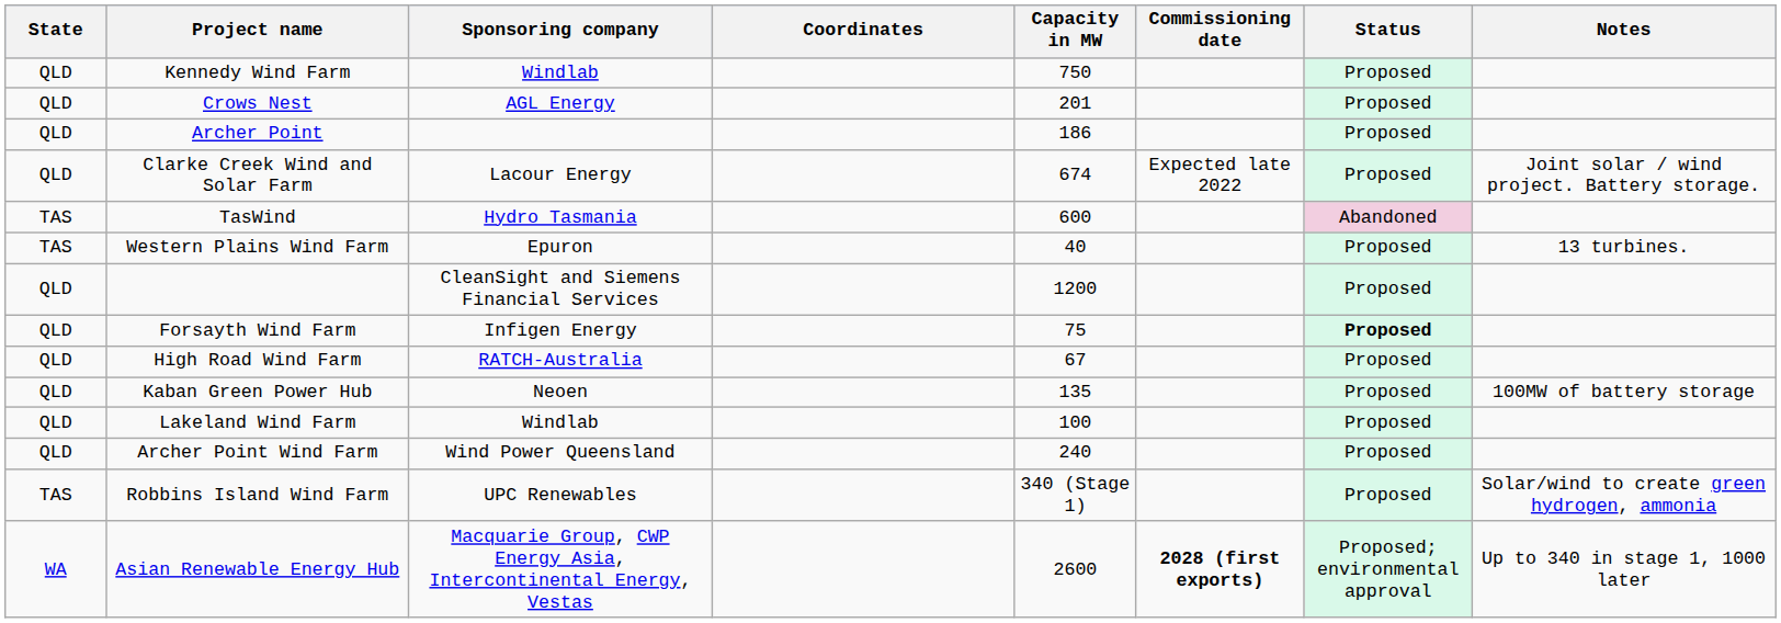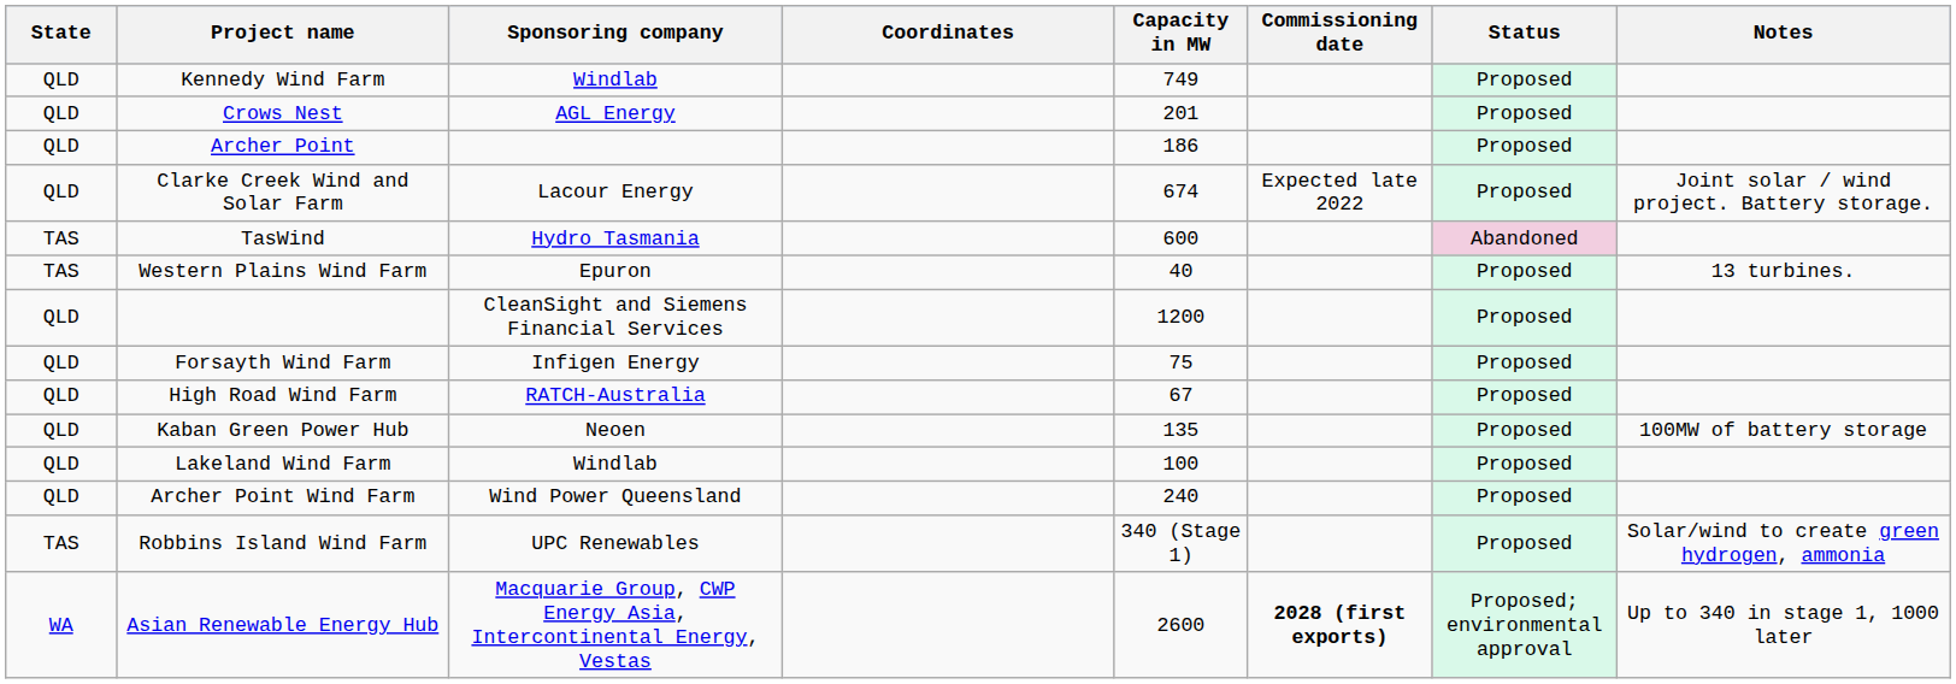Kennedy Wind Farm | Capacity in MW: 750 -> 749
Forsayth Wind Farm | Status: bold -> normal
